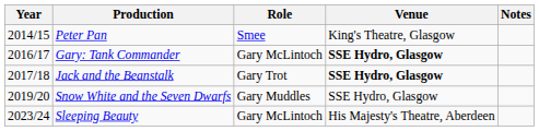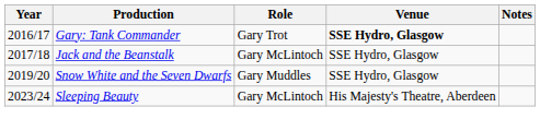- row: 2014/15 | Peter Pan | Smee | King's Theatre, Glasgow
Gary: Tank Commander | Role: Gary McLintoch -> Gary Trot
Jack and the Beanstalk | Role: Gary Trot -> Gary McLintoch
Jack and the Beanstalk | Venue: bold -> normal
